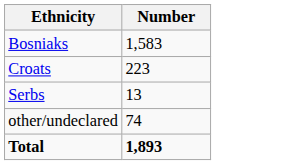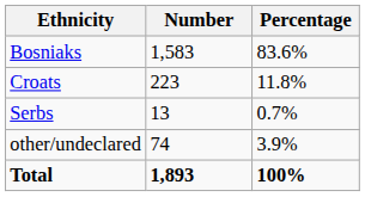+ column: Percentage | 83.6% | 11.8% | 0.7% | 3.9% | 100%
